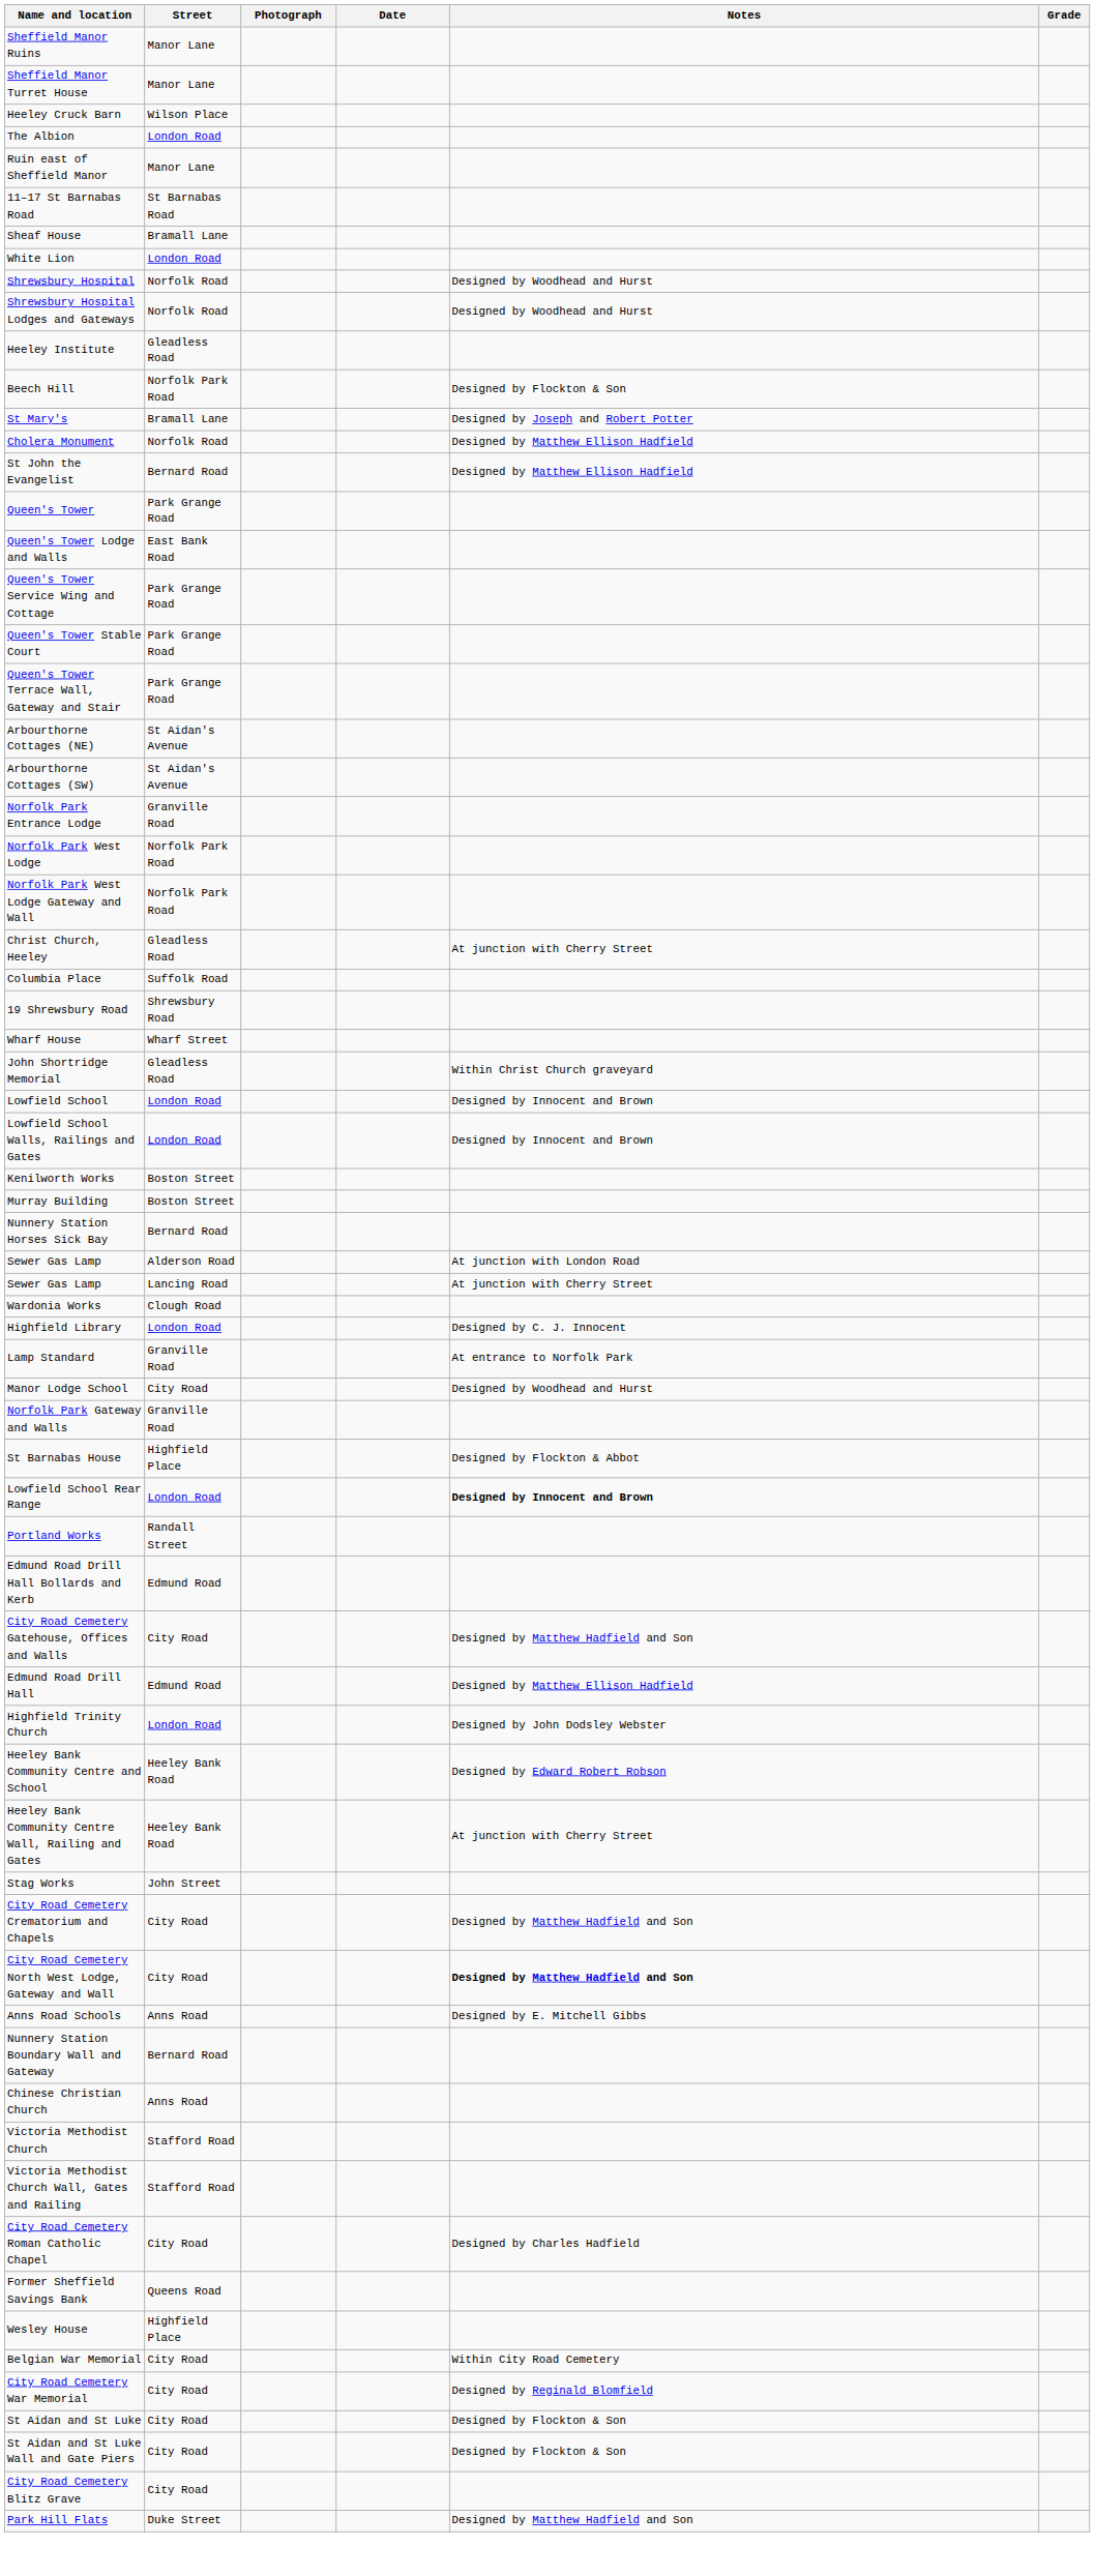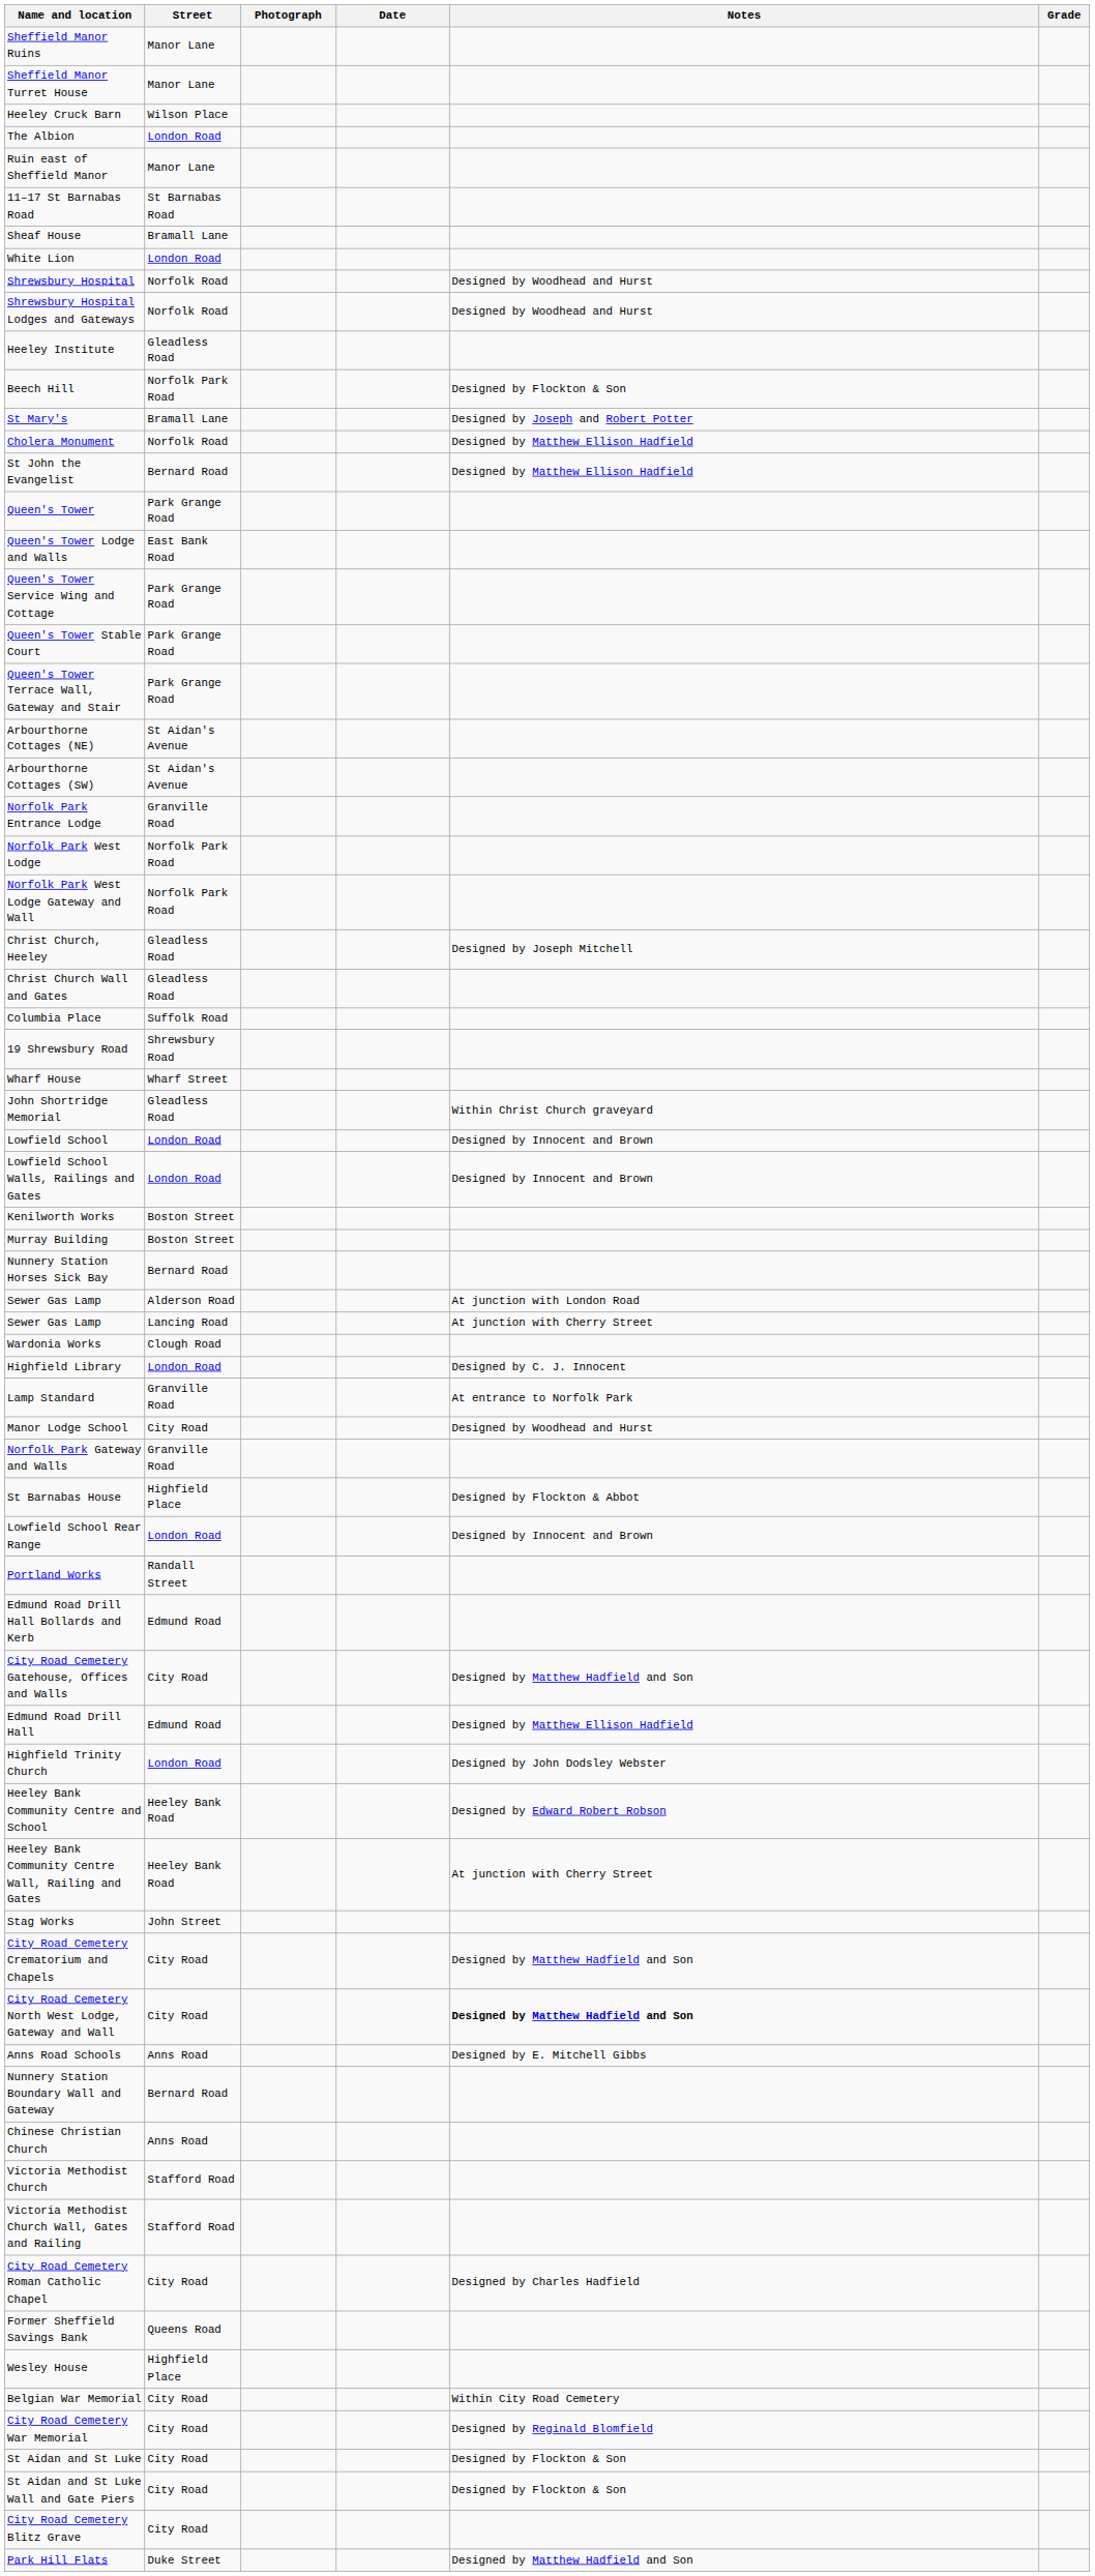Christ Church, Heeley | Notes: At junction with Cherry Street -> Designed by Joseph Mitchell
+ row: Christ Church Wall and Gates | Gleadless Road
Lowfield School Rear Range | Notes: bold -> normal
